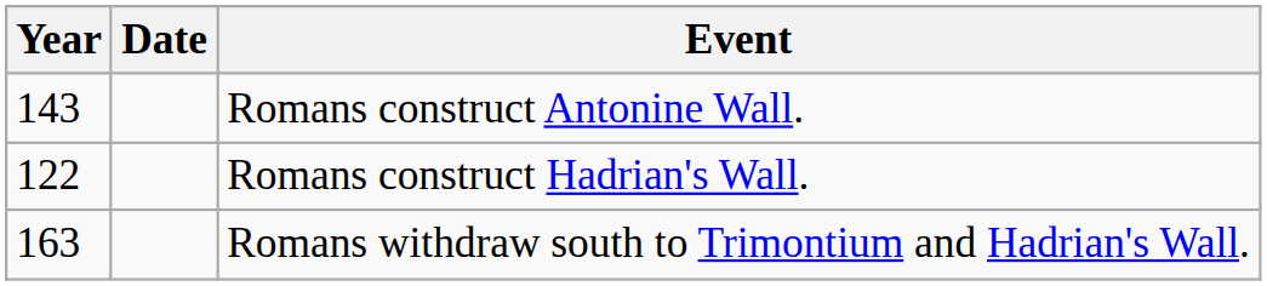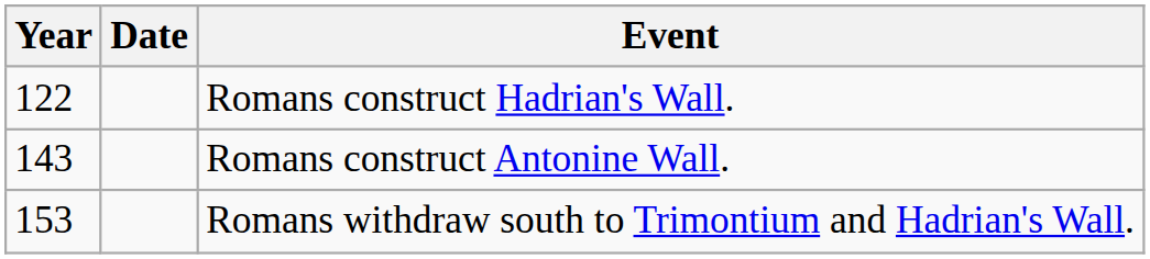rows swapped: Romans construct Hadrian's Wall. <-> Romans construct Antonine Wall.
Romans withdraw south to Trimontium and Hadrian's Wall. | Year: 163 -> 153
